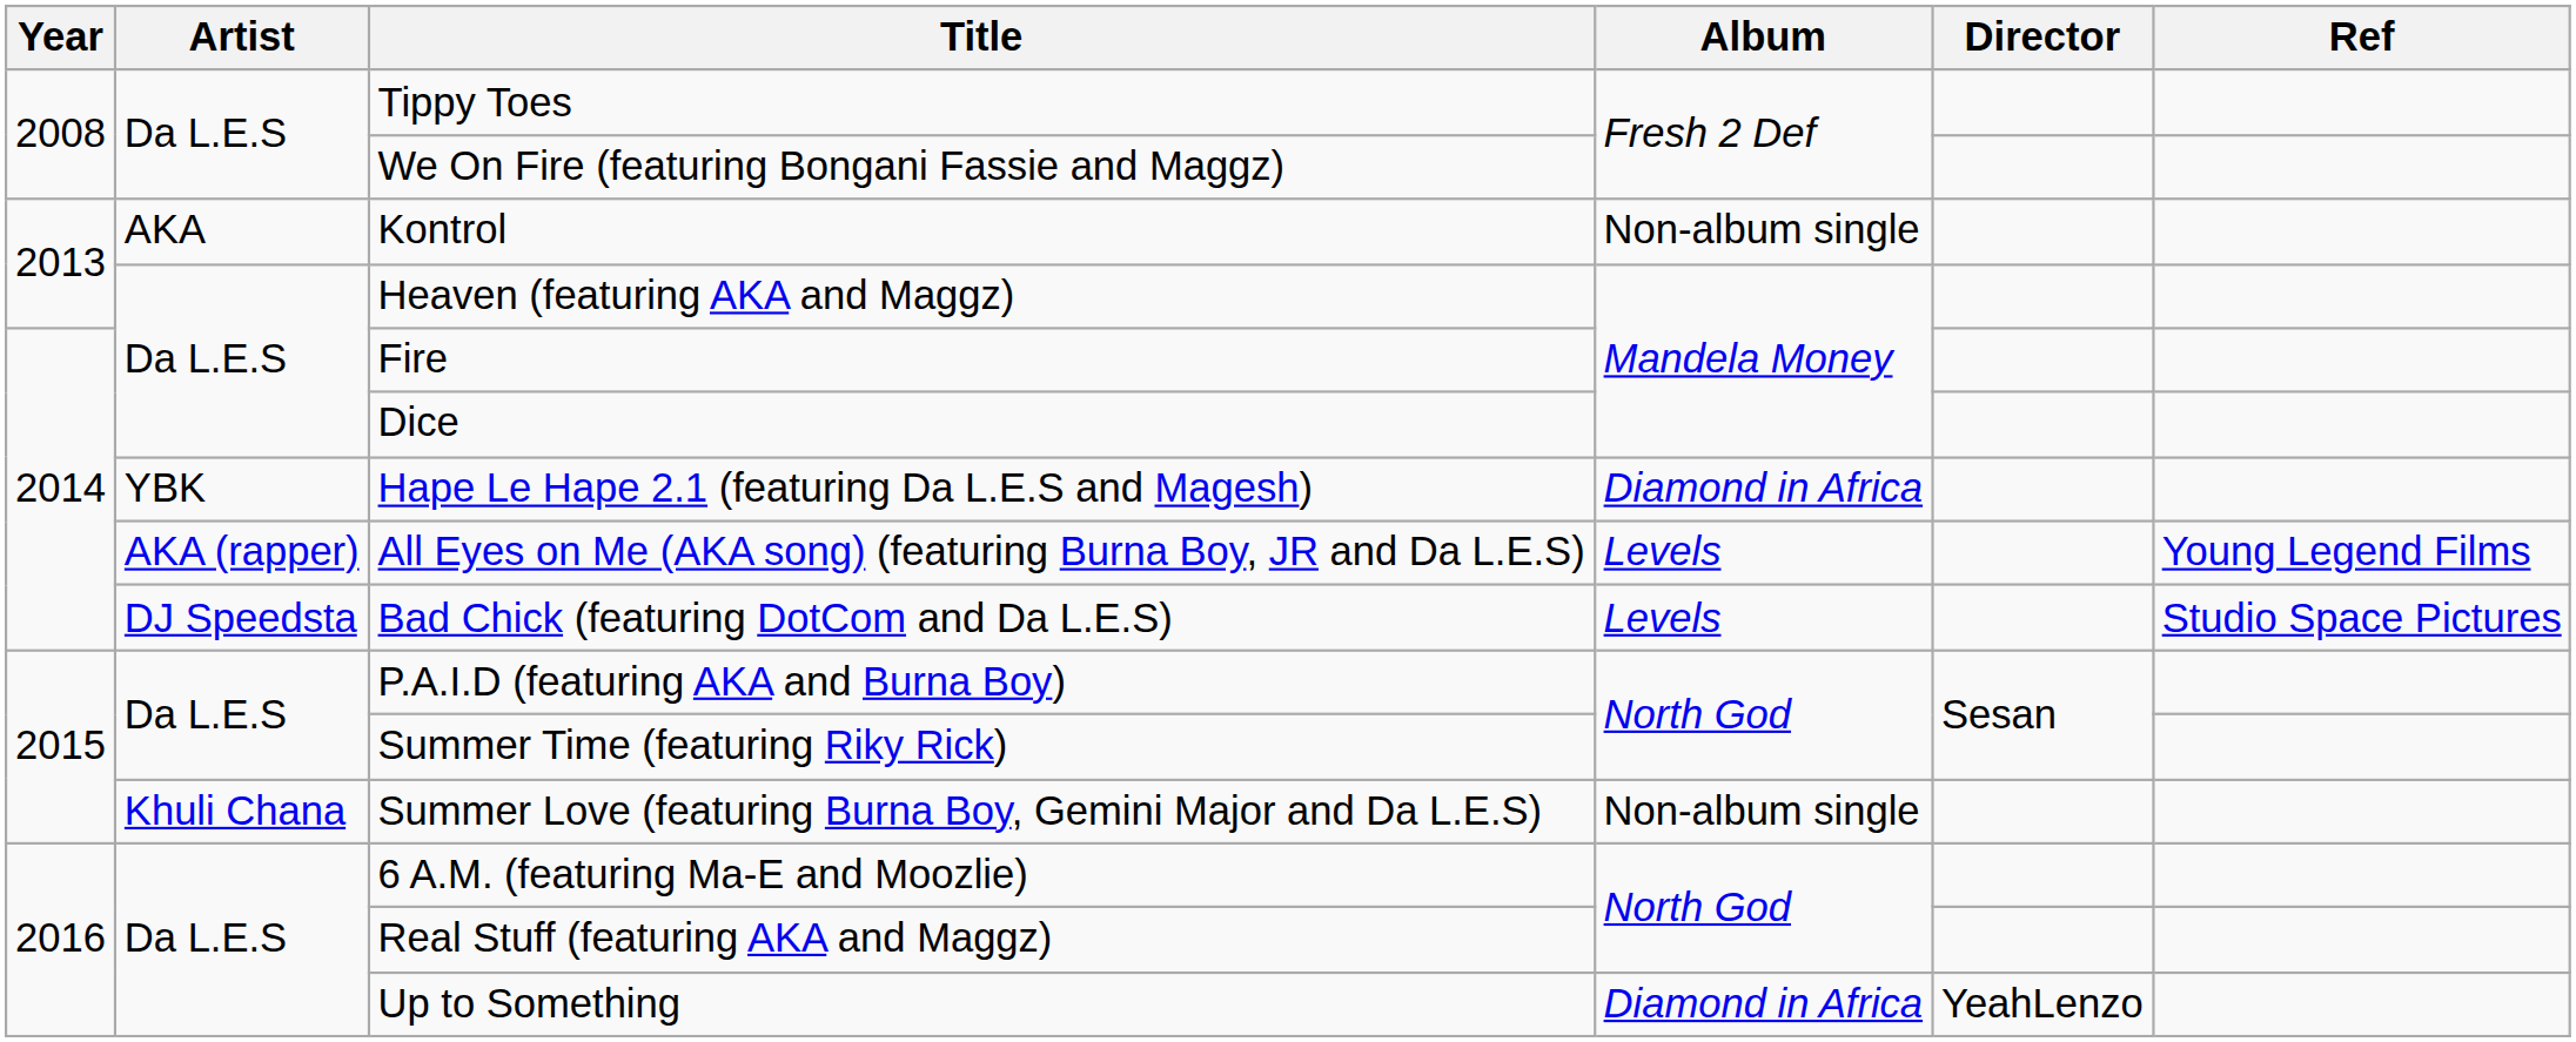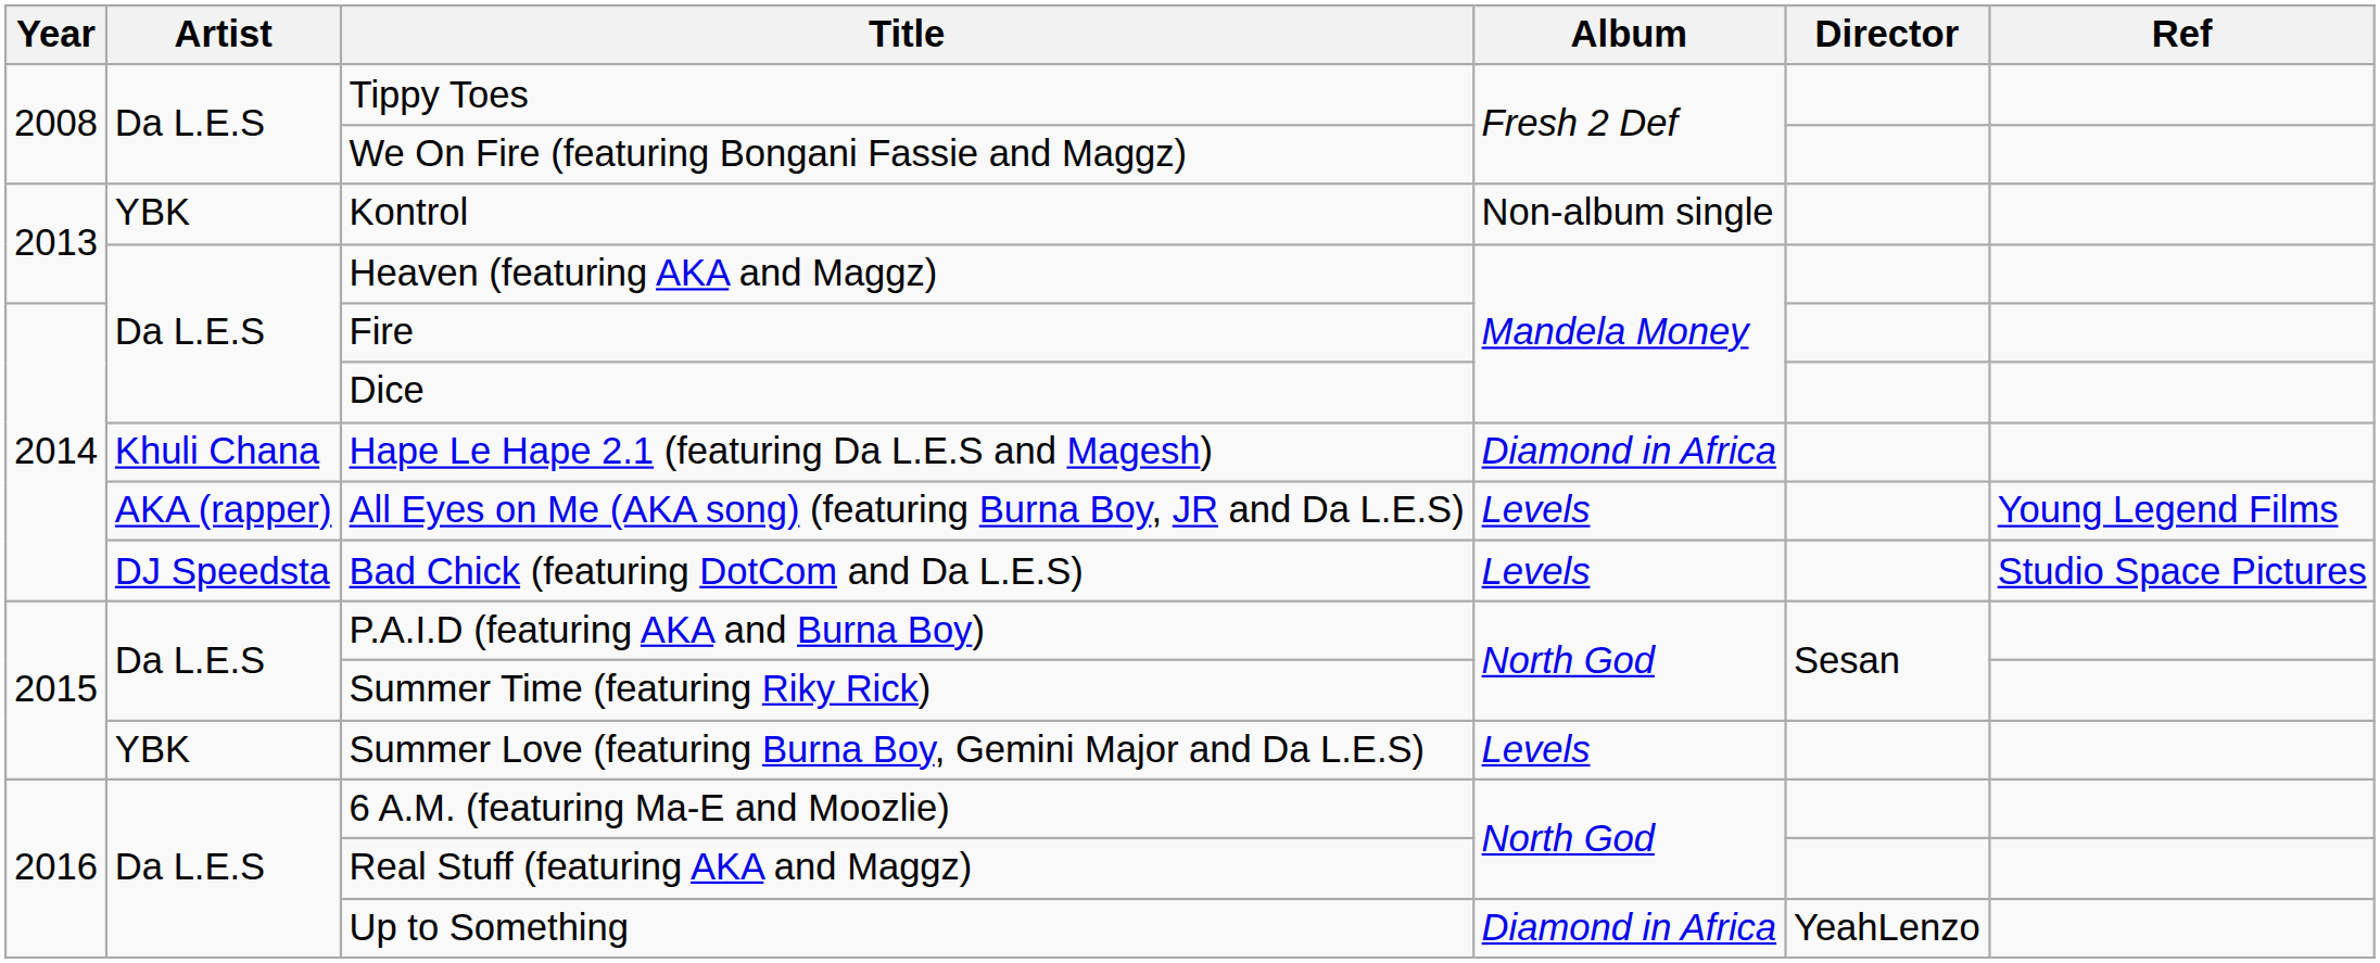Kontrol | Artist: AKA -> YBK
Hape Le Hape 2.1 (featuring Da L.E.S and Magesh) | Artist: YBK -> Khuli Chana
Summer Love (featuring Burna Boy, Gemini Major and Da L.E.S) | Artist: Khuli Chana -> YBK
Summer Love (featuring Burna Boy, Gemini Major and Da L.E.S) | Album: Non-album single -> Levels
